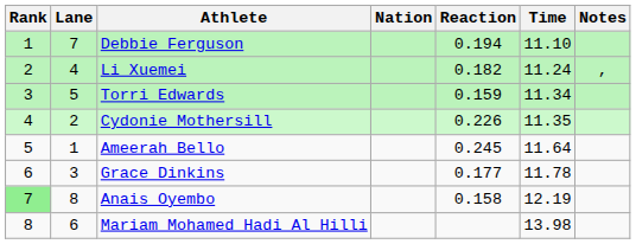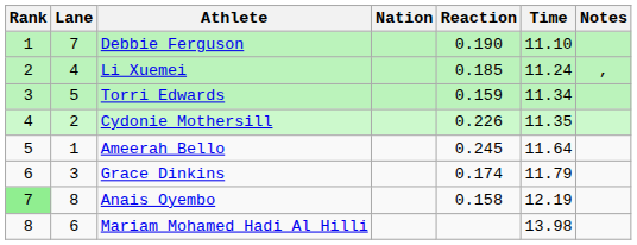Debbie Ferguson | Reaction: 0.194 -> 0.190
Li Xuemei | Reaction: 0.182 -> 0.185
Grace Dinkins | Reaction: 0.177 -> 0.174
Grace Dinkins | Time: 11.78 -> 11.79
